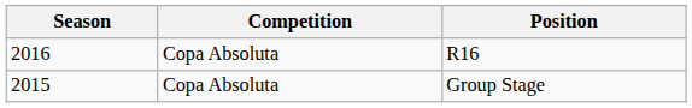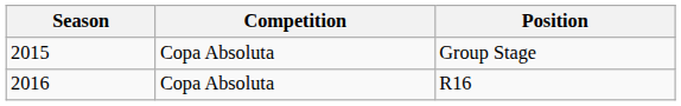rows swapped: Group Stage <-> R16
